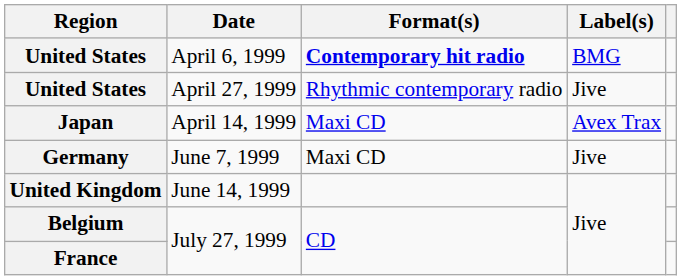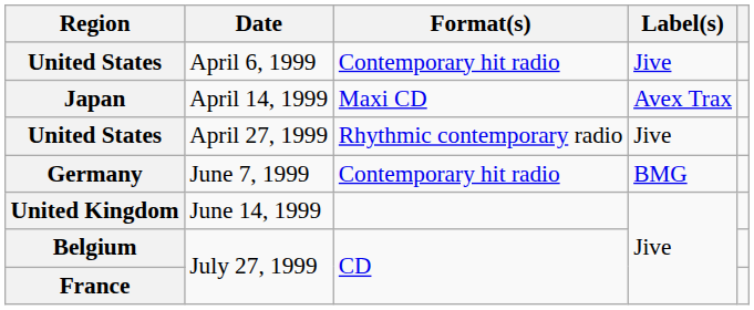United States / April 6, 1999 | Format(s): bold -> normal
United States / April 6, 1999 | Label(s): BMG -> Jive
rows swapped: Japan <-> United States / April 27, 1999
Germany | Format(s): Maxi CD -> Contemporary hit radio
Germany | Label(s): Jive -> BMG
